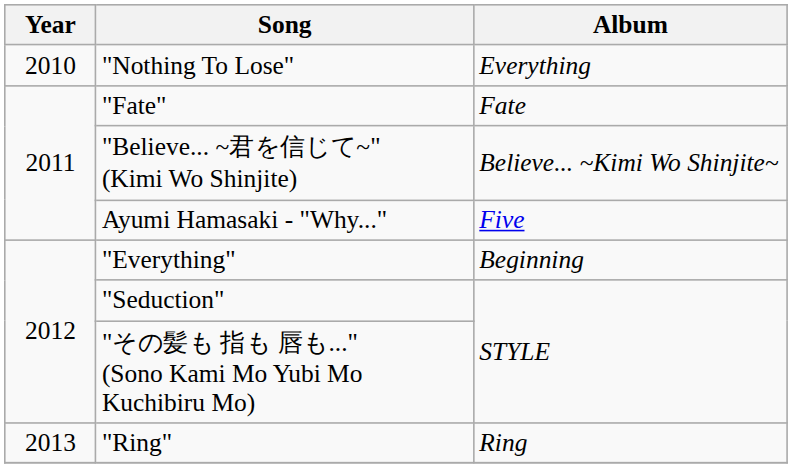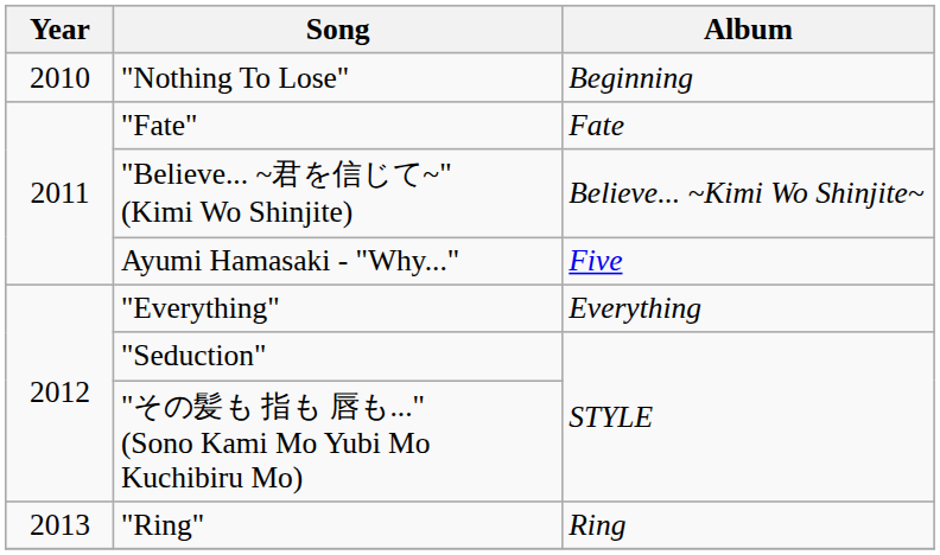"Nothing To Lose" | Album: Everything -> Beginning
"Everything" | Album: Beginning -> Everything
